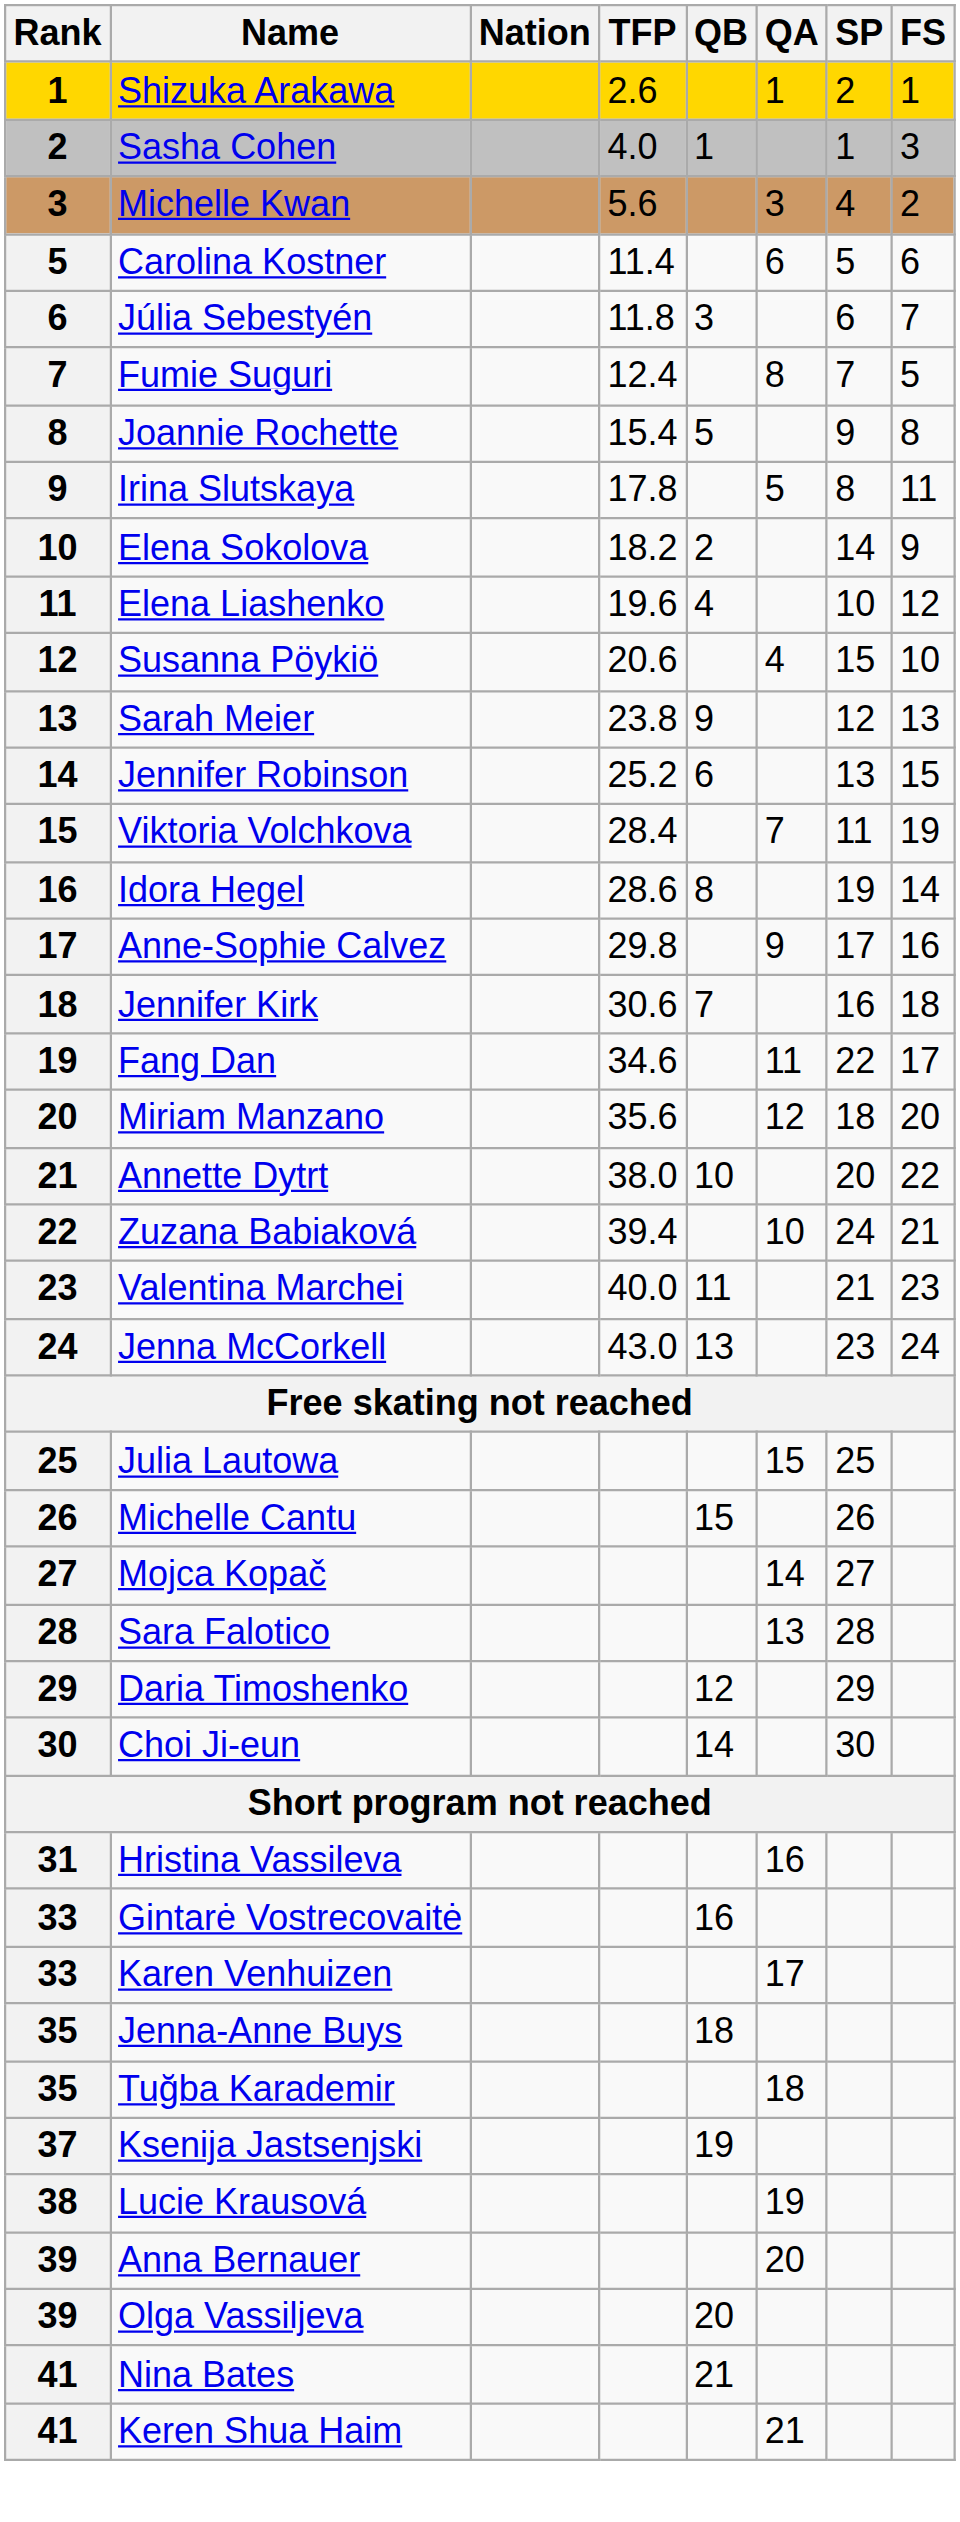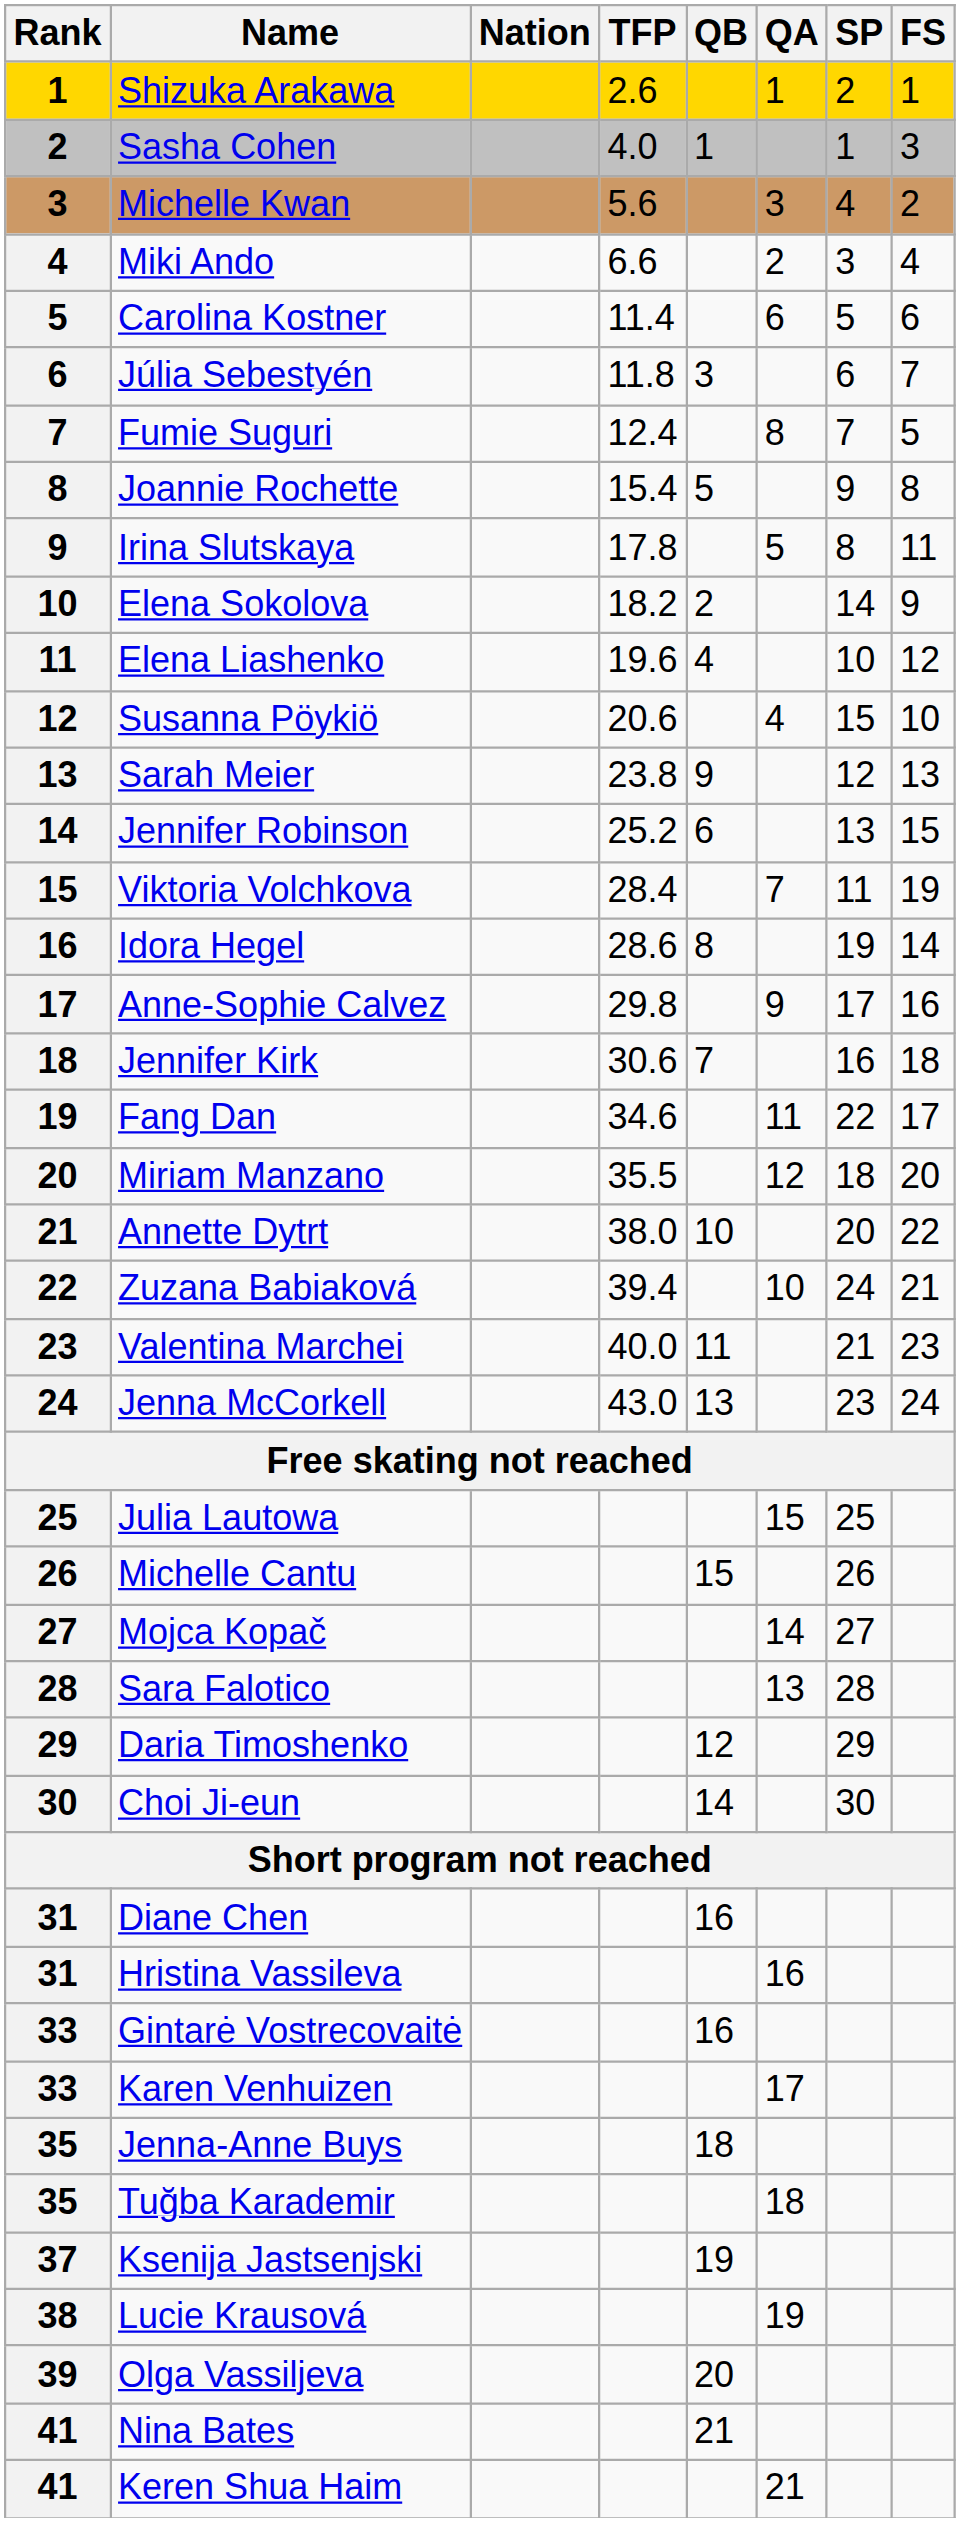+ row: 4 | Miki Ando | 6.6 | 2 | 3 | 4
Miriam Manzano | TFP: 35.6 -> 35.5
+ row: 31 | Diane Chen | 16
- row: 39 | Anna Bernauer | 20
